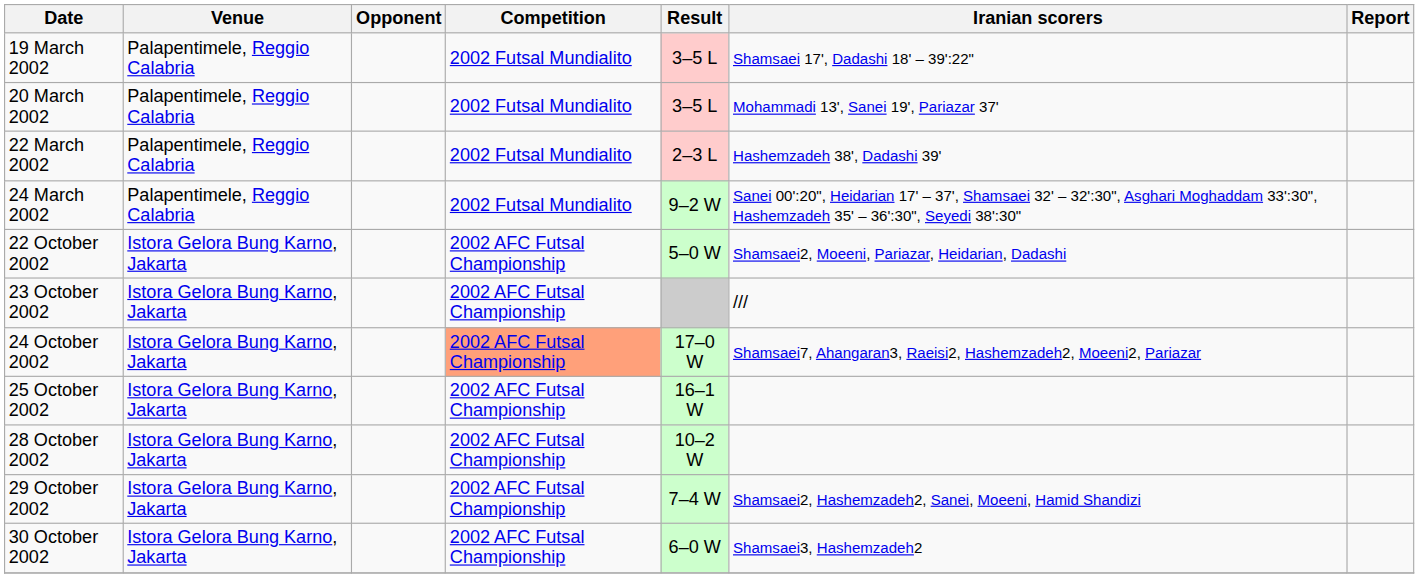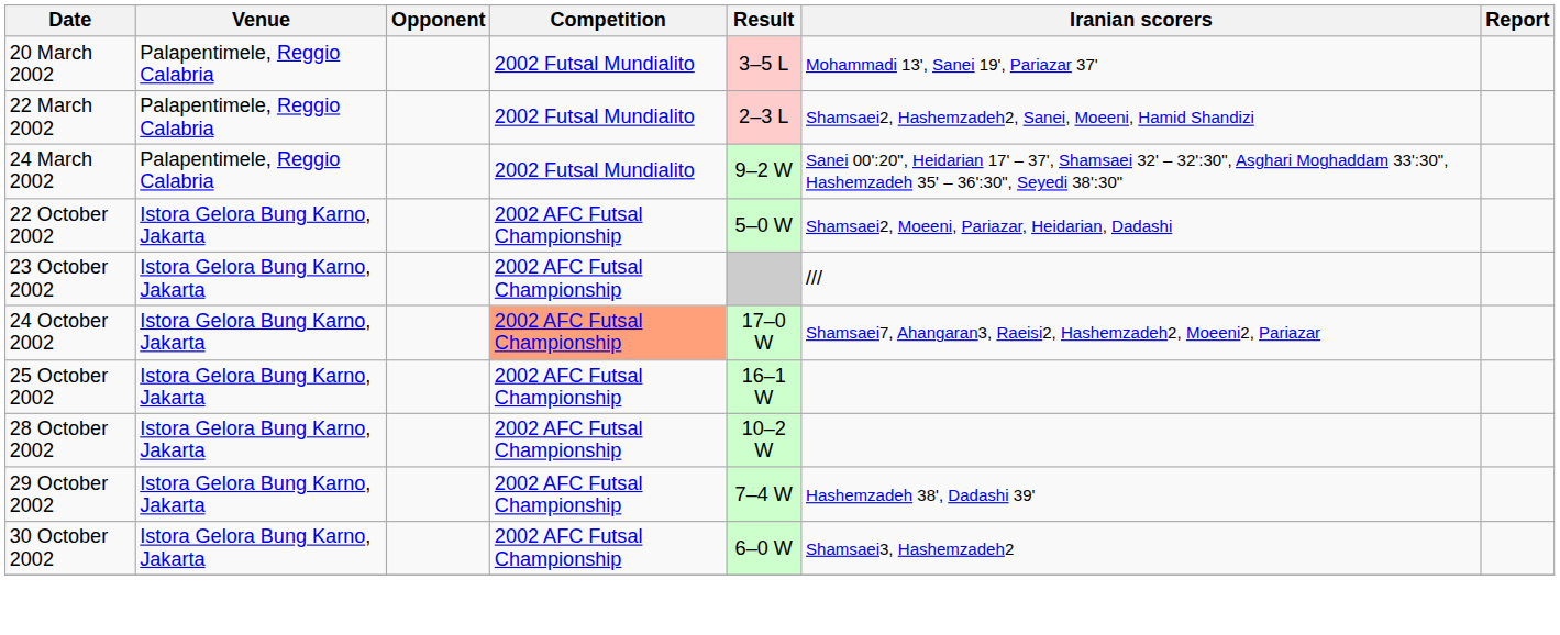- row: 19 March 2002 | Palapentimele, Reggio Calabria | 2002 Futsal Mundialito | 3–5 L | Shamsaei 17', Dadashi 18' – 39':22"
22 March 2002 | Iranian scorers: Hashemzadeh 38', Dadashi 39' -> Shamsaei2, Hashemzadeh2, Sanei, Moeeni, Hamid Shandizi
29 October 2002 | Iranian scorers: Shamsaei2, Hashemzadeh2, Sanei, Moeeni, Hamid Shandizi -> Hashemzadeh 38', Dadashi 39'
